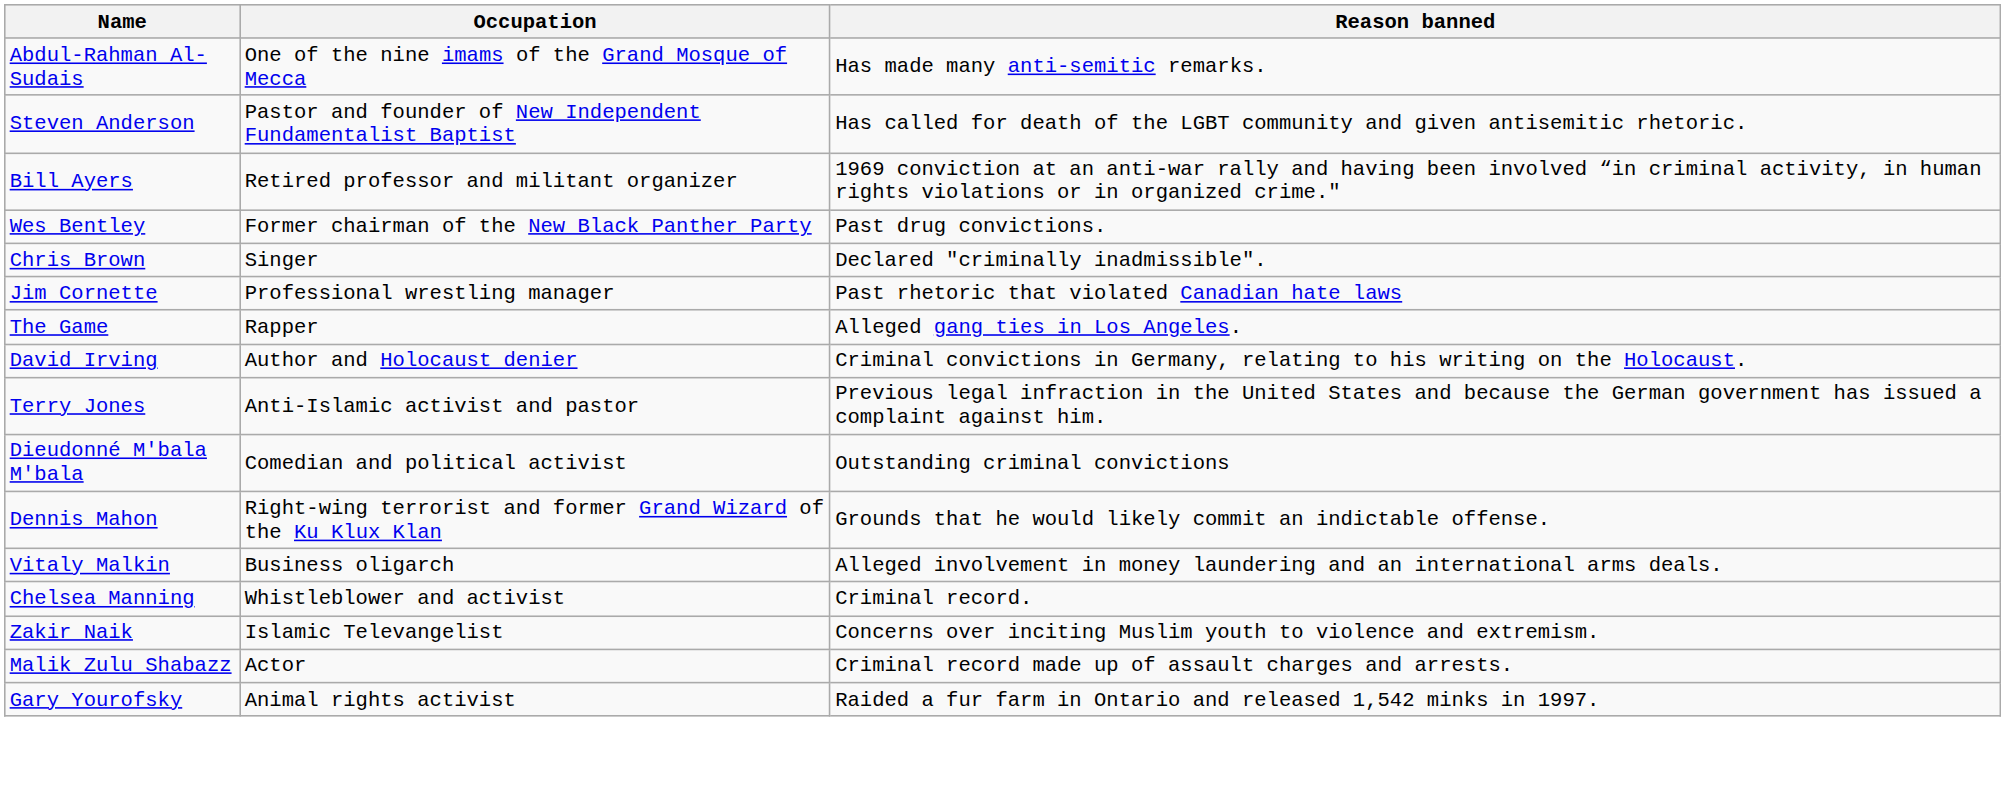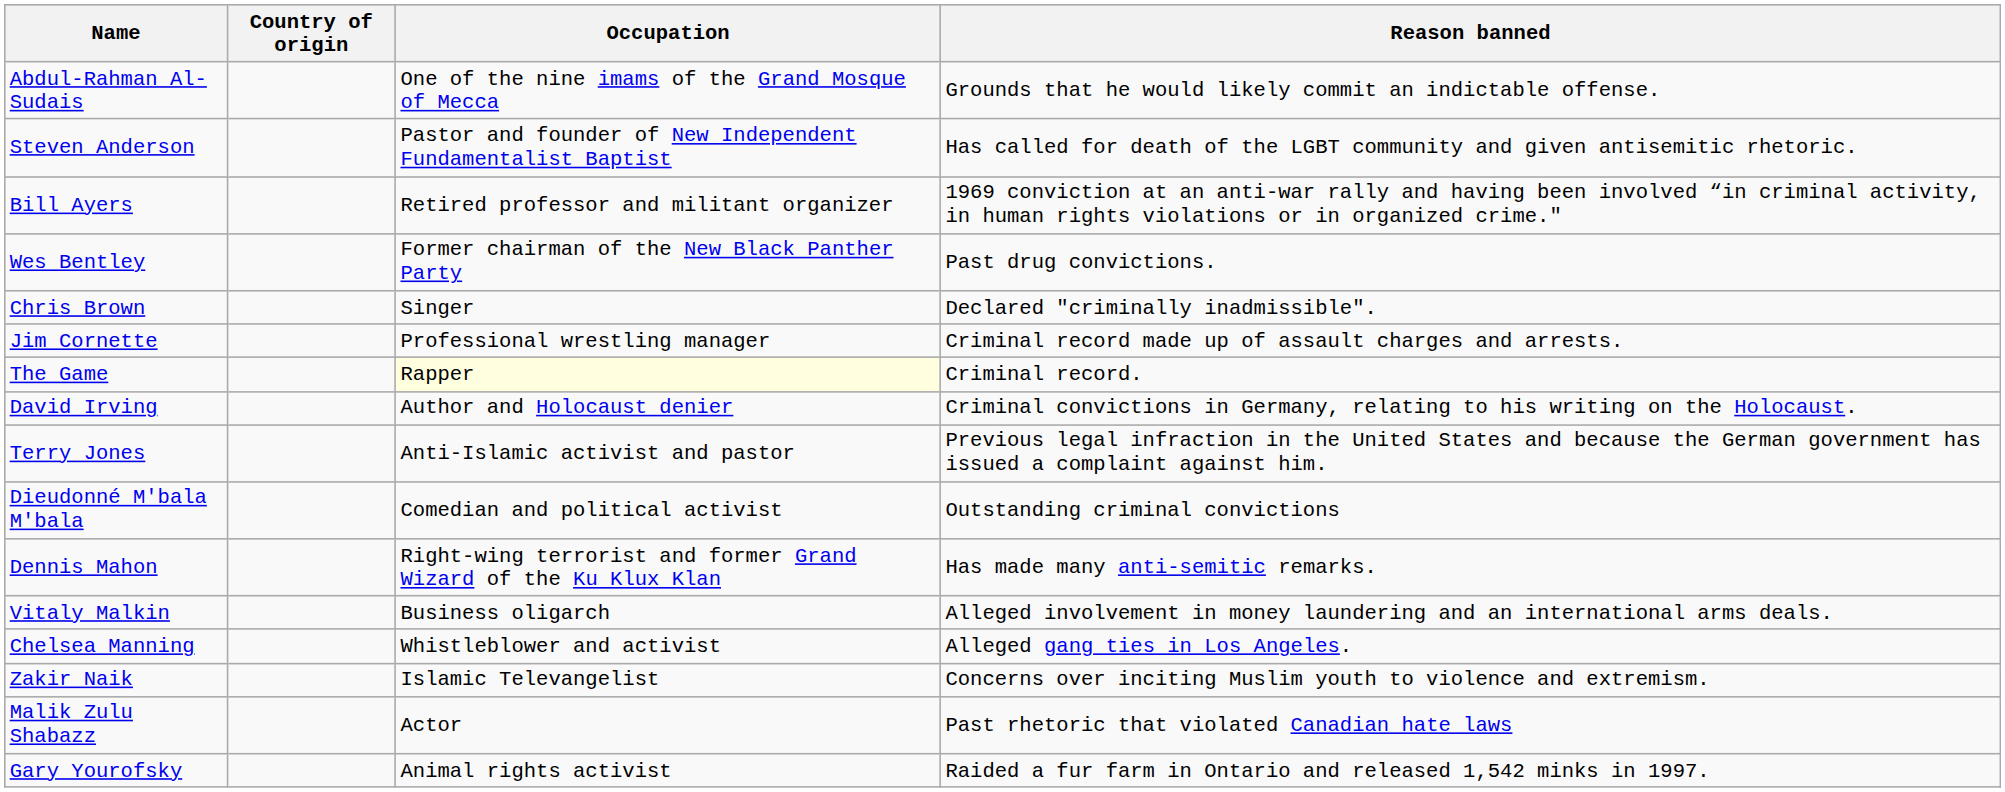+ column: Country of origin
Abdul-Rahman Al-Sudais | Reason banned: Has made many anti-semitic remarks. -> Grounds that he would likely commit an indictable offense.
Jim Cornette | Reason banned: Past rhetoric that violated Canadian hate laws -> Criminal record made up of assault charges and arrests.
The Game | Occupation: no background -> lightyellow background
The Game | Reason banned: Alleged gang ties in Los Angeles. -> Criminal record.
Dennis Mahon | Reason banned: Grounds that he would likely commit an indictable offense. -> Has made many anti-semitic remarks.
Chelsea Manning | Reason banned: Criminal record. -> Alleged gang ties in Los Angeles.
Malik Zulu Shabazz | Reason banned: Criminal record made up of assault charges and arrests. -> Past rhetoric that violated Canadian hate laws
